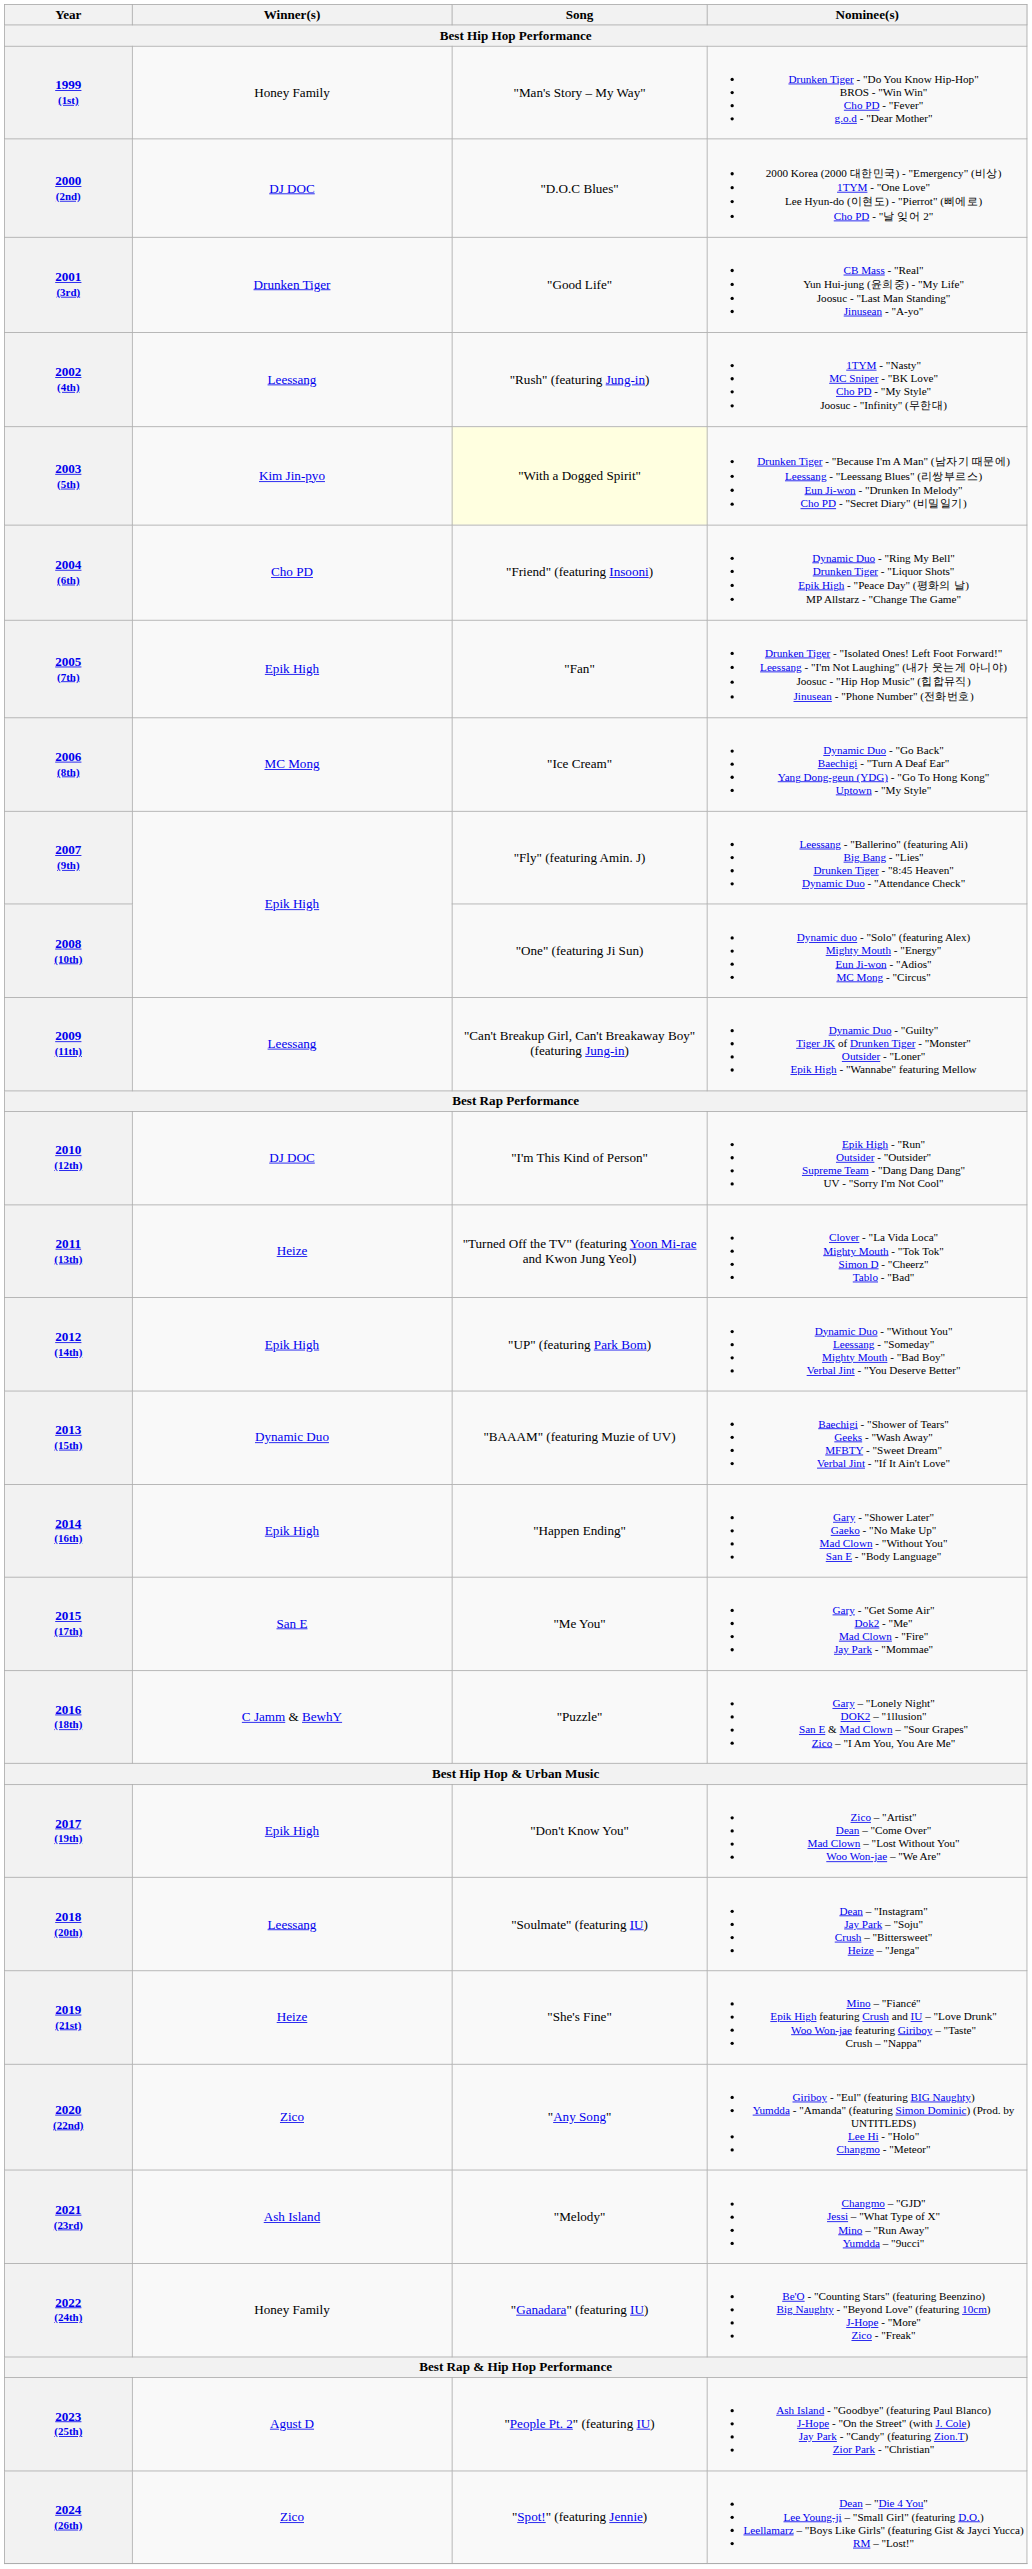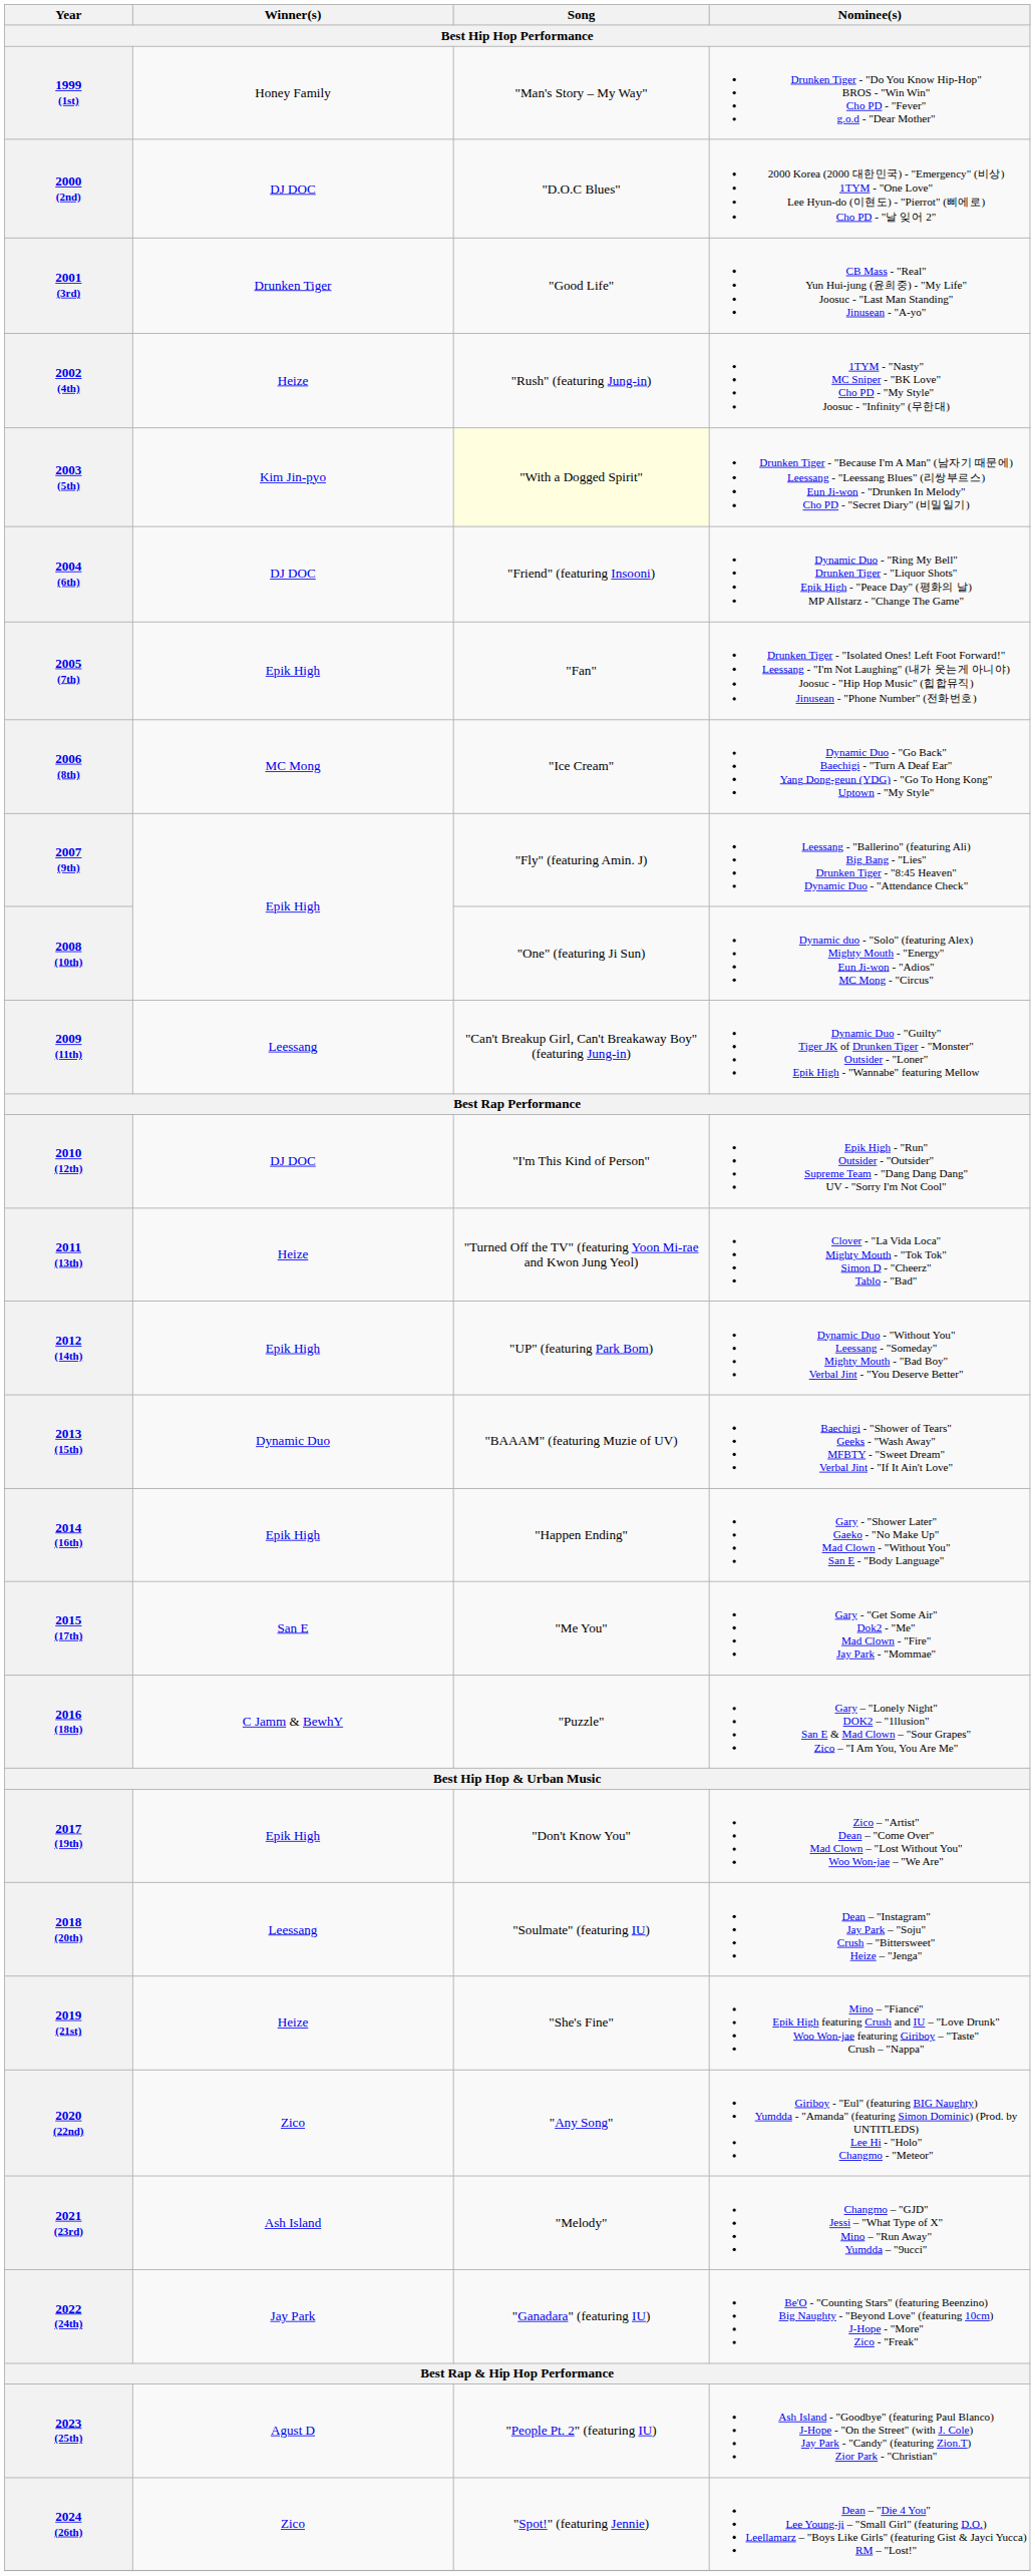2002 (4th) | Winner(s): Leessang -> Heize
2004 (6th) | Winner(s): Cho PD -> DJ DOC
2022 (24th) | Winner(s): Honey Family -> Jay Park
